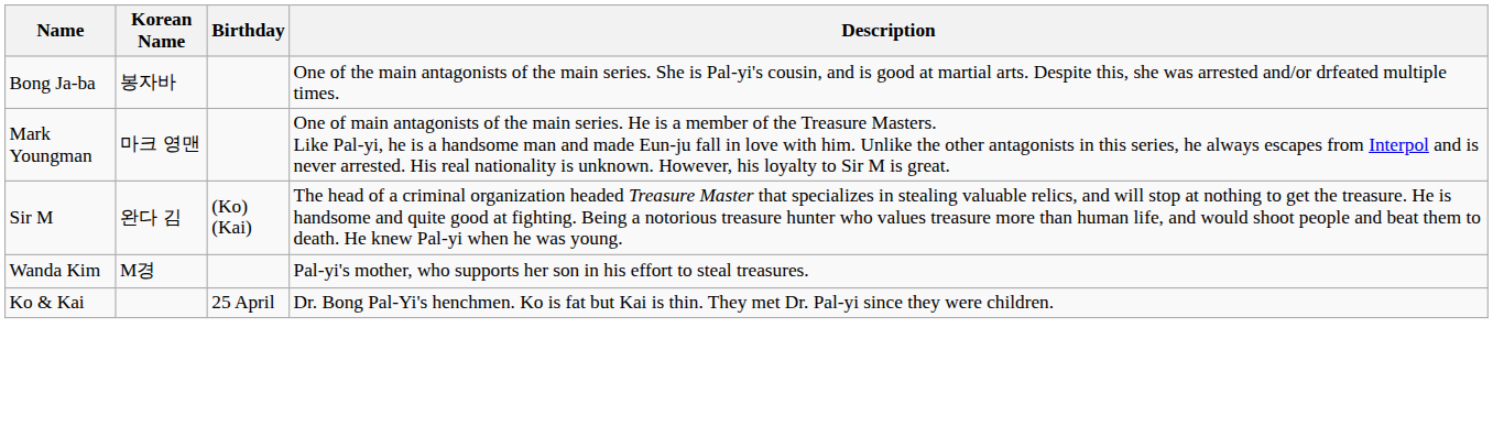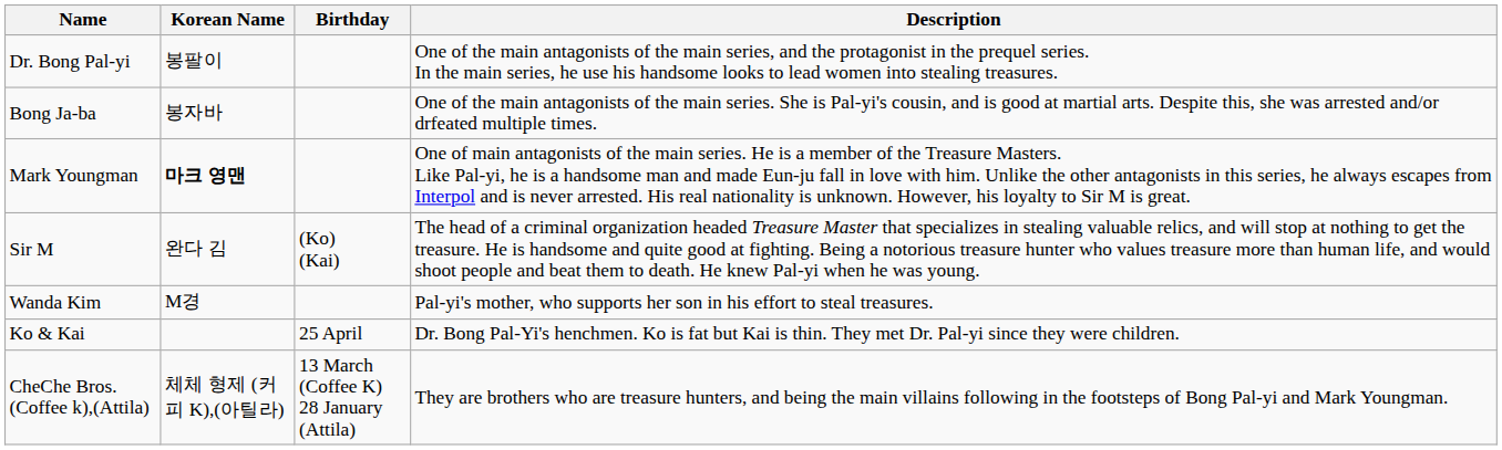+ row: Dr. Bong Pal-yi | 봉팔이 | One of the main antagonists of the main series, and the protagonist in the prequel series. In the main series, he use his handsome looks to lead women into stealing treasures.
Mark Youngman | Korean Name: normal -> bold
+ row: CheChe Bros. (Coffee k),(Attila) | 체체 형제 (커피 K),(아틸라) | 13 March (Coffee K) 28 January (Attila) | They are brothers who are treasure hunters, and being the main villains following in the footsteps of Bong Pal-yi and Mark Youngman.
